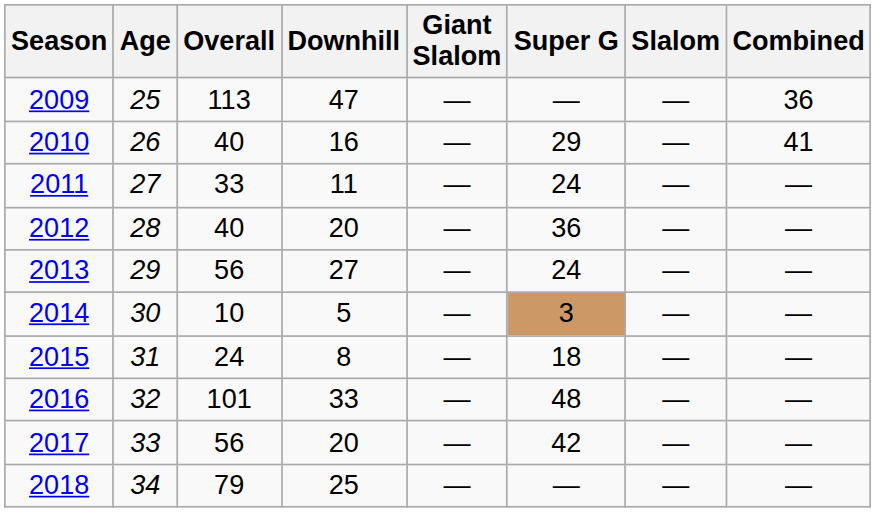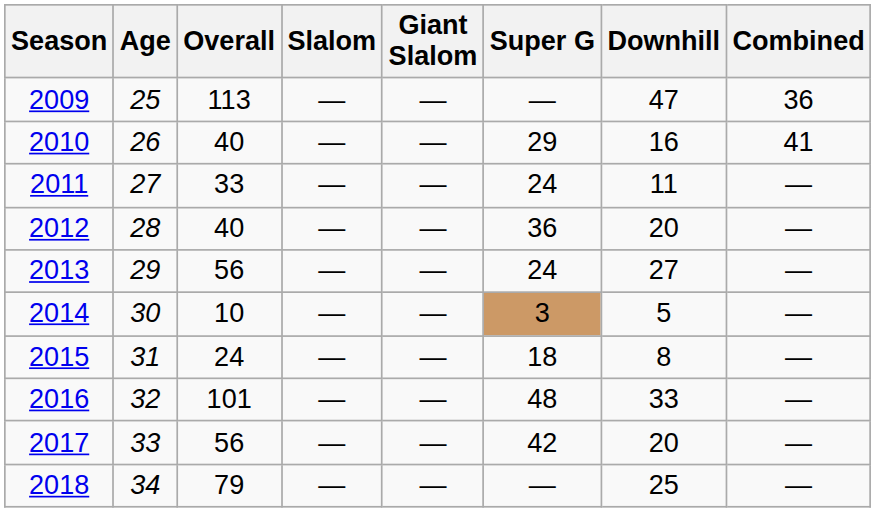columns swapped: Slalom <-> Downhill
